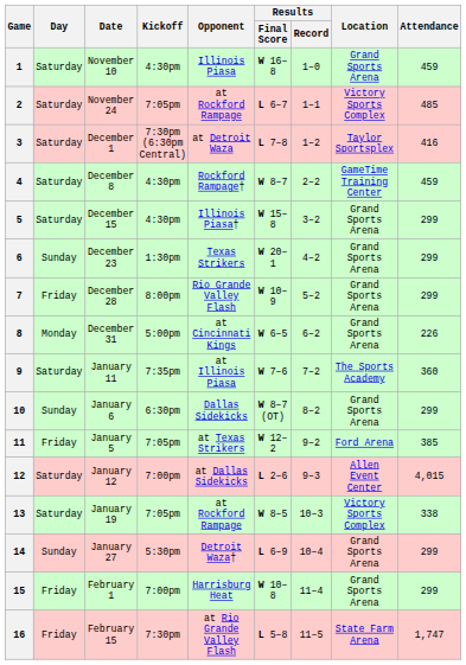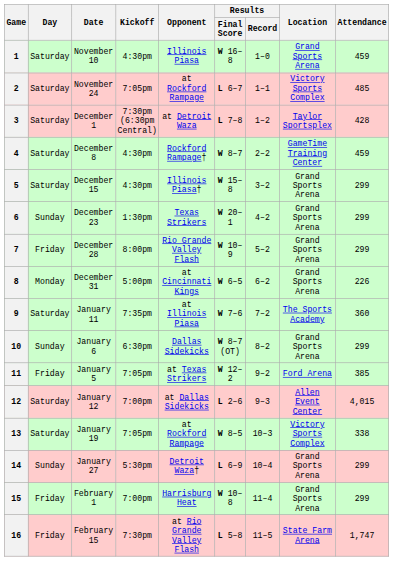3 | Attendance: 416 -> 428
